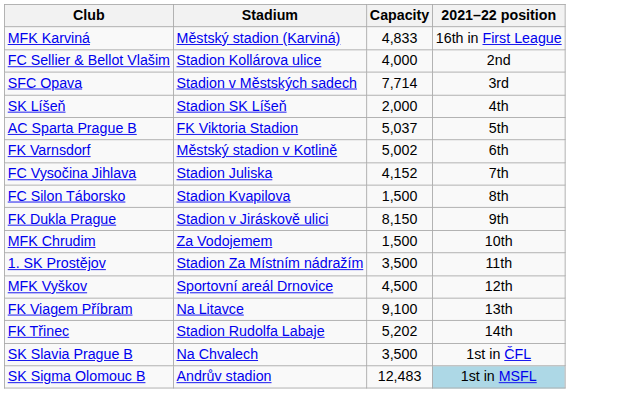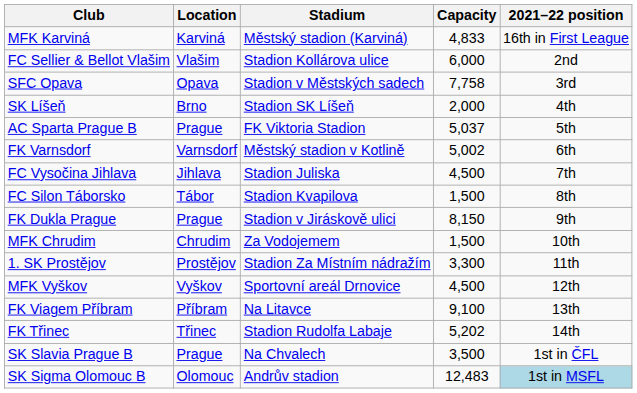+ column: Location | Karviná | Vlašim | Opava | Brno | Prague | Varnsdorf | Jihlava | Tábor | Prague | Chrudim | Prostějov | Vyškov | Příbram | Třinec | Prague | Olomouc
FC Sellier & Bellot Vlašim | Capacity: 4,000 -> 6,000
SFC Opava | Capacity: 7,714 -> 7,758
FC Vysočina Jihlava | Capacity: 4,152 -> 4,500
1. SK Prostějov | Capacity: 3,500 -> 3,300
